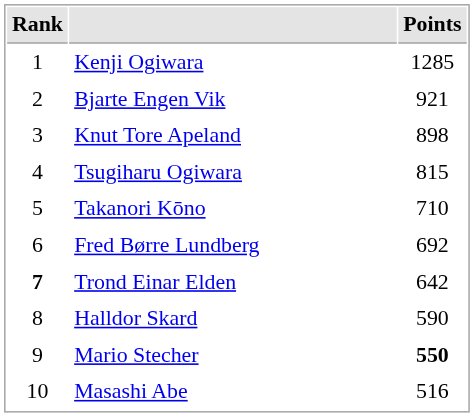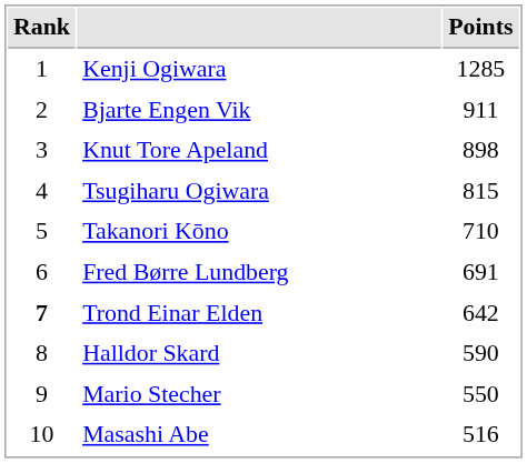Bjarte Engen Vik | Points: 921 -> 911
Fred Børre Lundberg | Points: 692 -> 691
Mario Stecher | Points: bold -> normal
